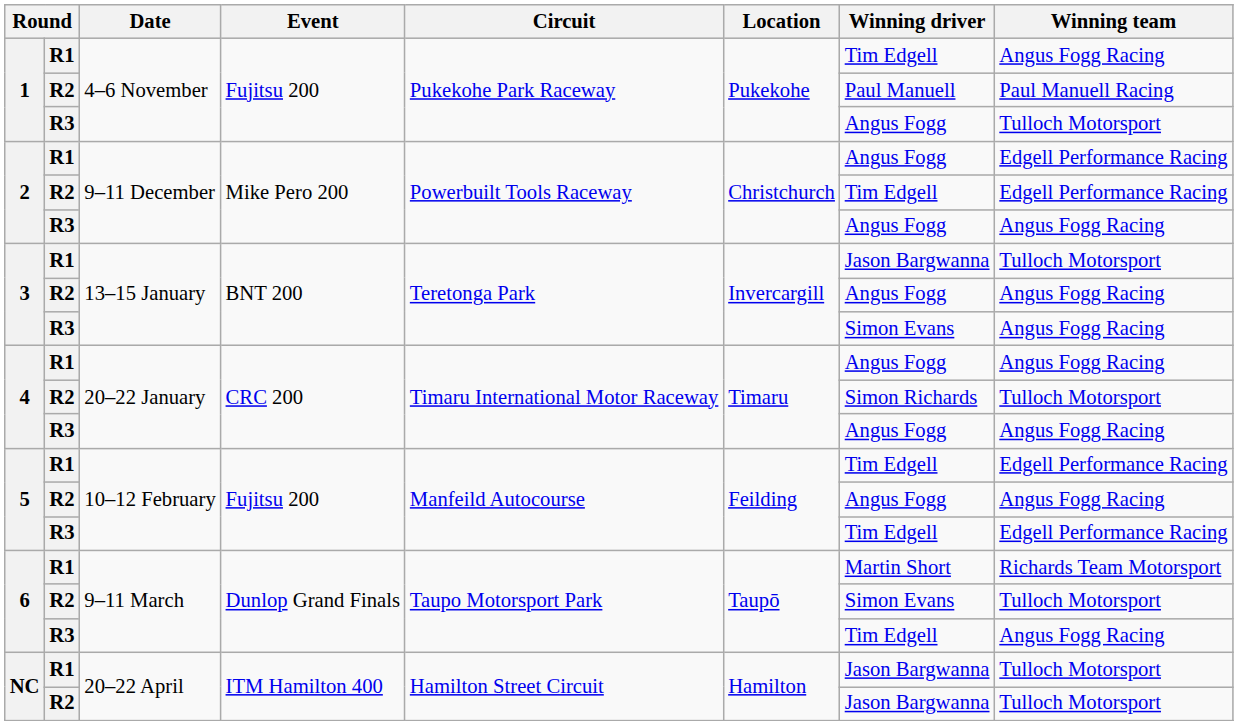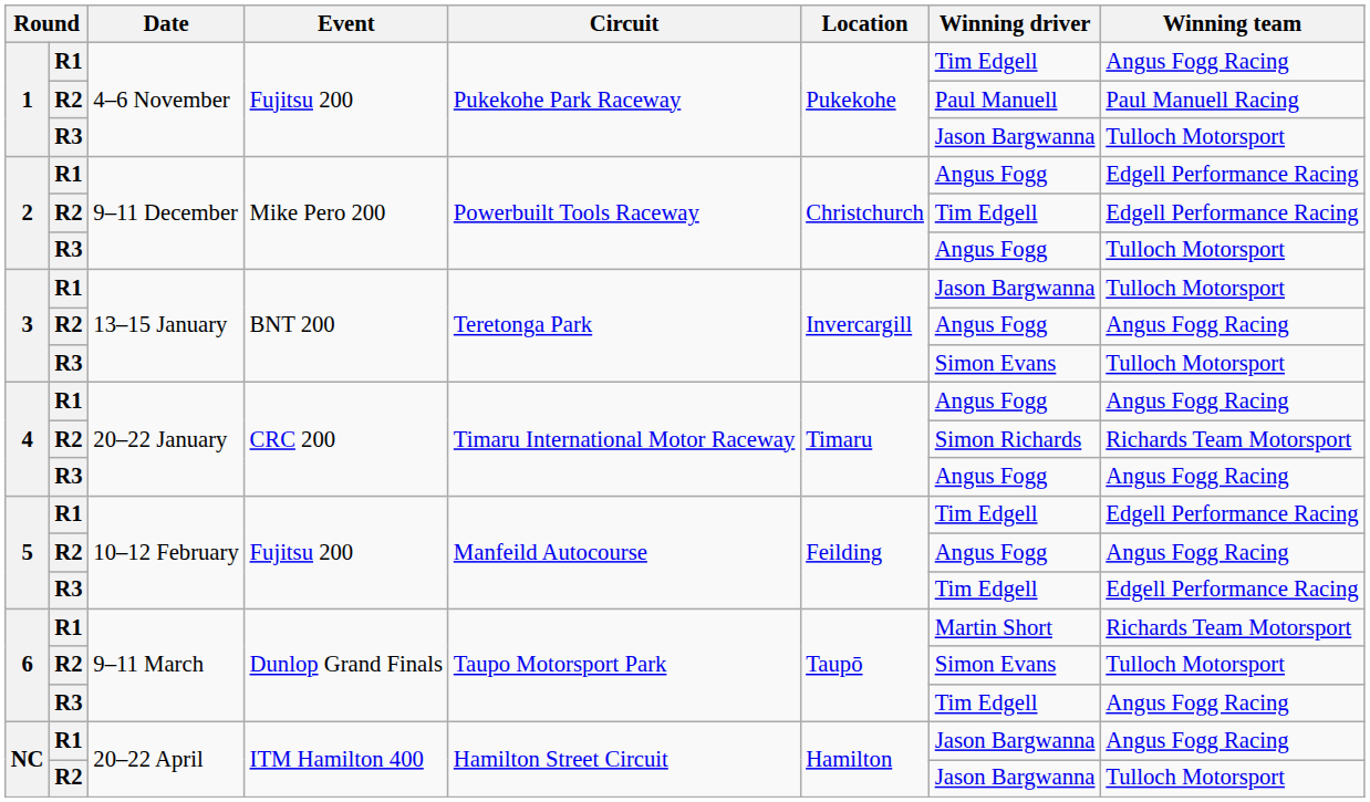1 / R3 | Winning driver: Angus Fogg -> Jason Bargwanna
2 / R3 | Winning team: Angus Fogg Racing -> Tulloch Motorsport
3 / R3 | Winning team: Angus Fogg Racing -> Tulloch Motorsport
4 / R2 | Winning team: Tulloch Motorsport -> Richards Team Motorsport
NC / R1 | Winning team: Tulloch Motorsport -> Angus Fogg Racing
